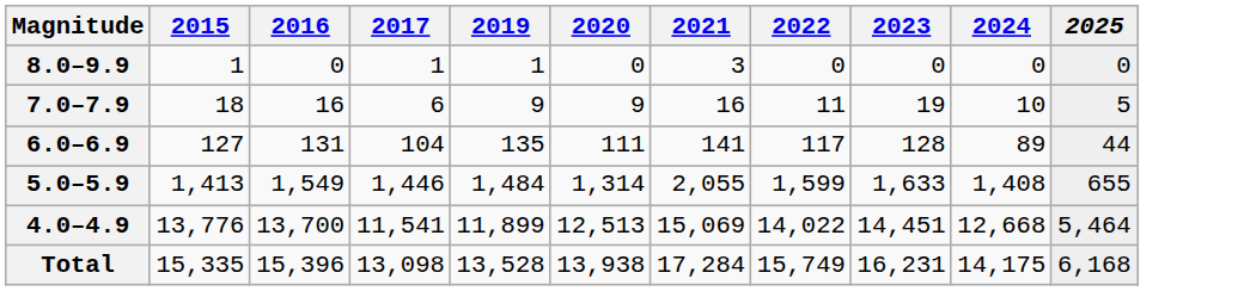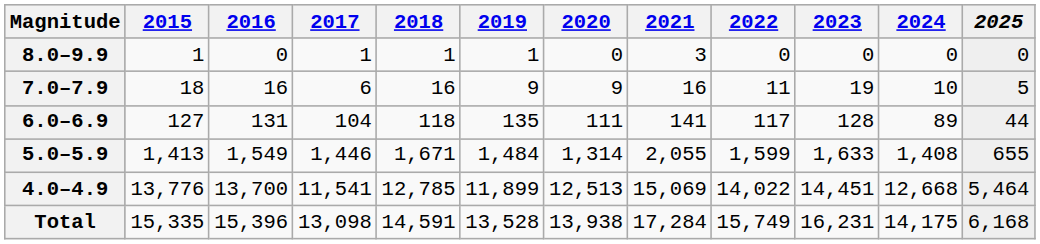+ column: 2018 | 1 | 16 | 118 | 1,671 | 12,785 | 14,591
